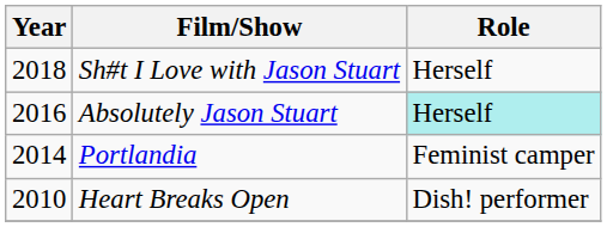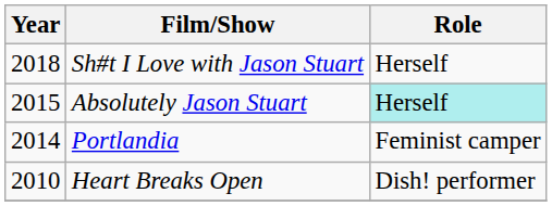Absolutely Jason Stuart | Year: 2016 -> 2015
